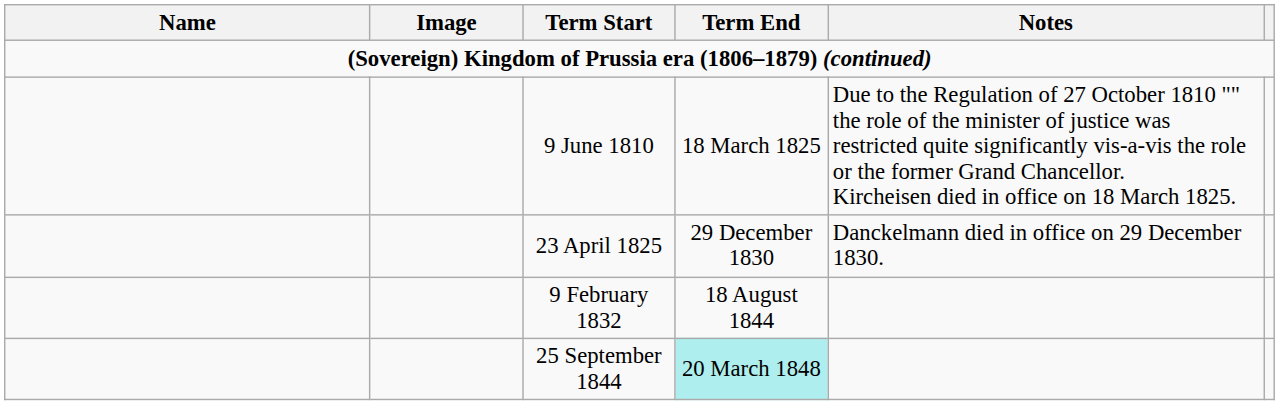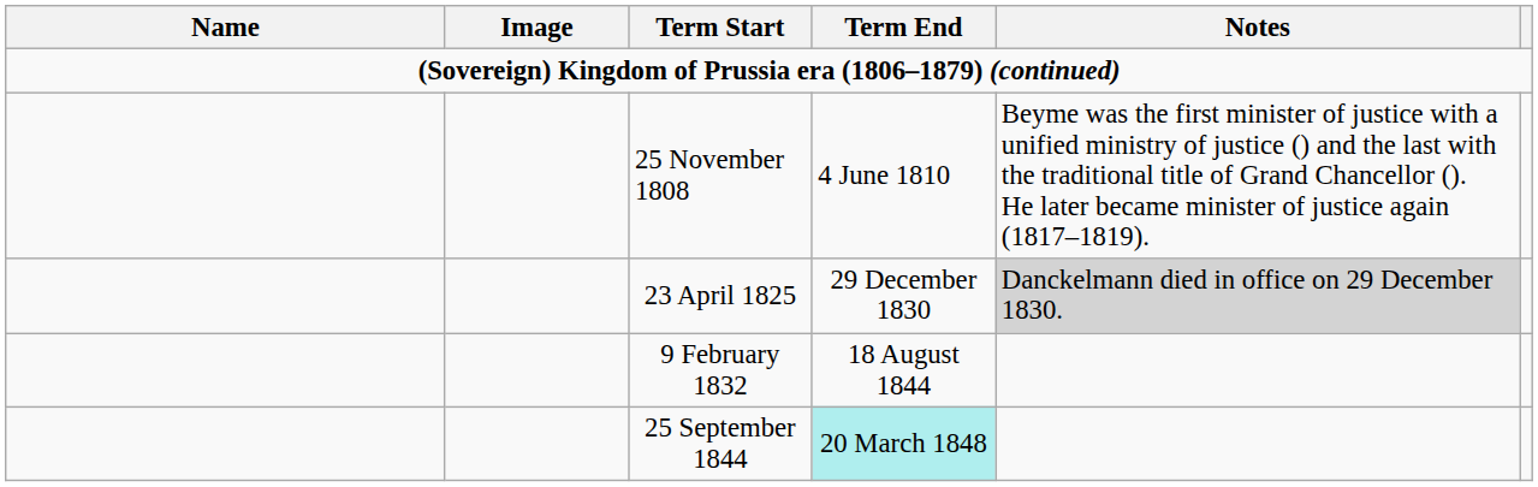+ row: 25 November 1808 | 4 June 1810 | Beyme was the first minister of justice with a unified ministry of justice () and the last with the traditional title of Grand Chancellor (). He later became minister of justice again (1817–1819).
- row: 9 June 1810 | 18 March 1825 | Due to the Regulation of 27 October 1810 "" the role of the minister of justice was restricted quite significantly vis-a-vis the role or the former Grand Chancellor. Kircheisen died in office on 18 March 1825.
23 April 1825 | Notes: no background -> lightgrey background
